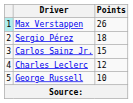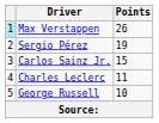Sergio Pérez | Points: 18 -> 19
Charles Leclerc | Points: 12 -> 11
